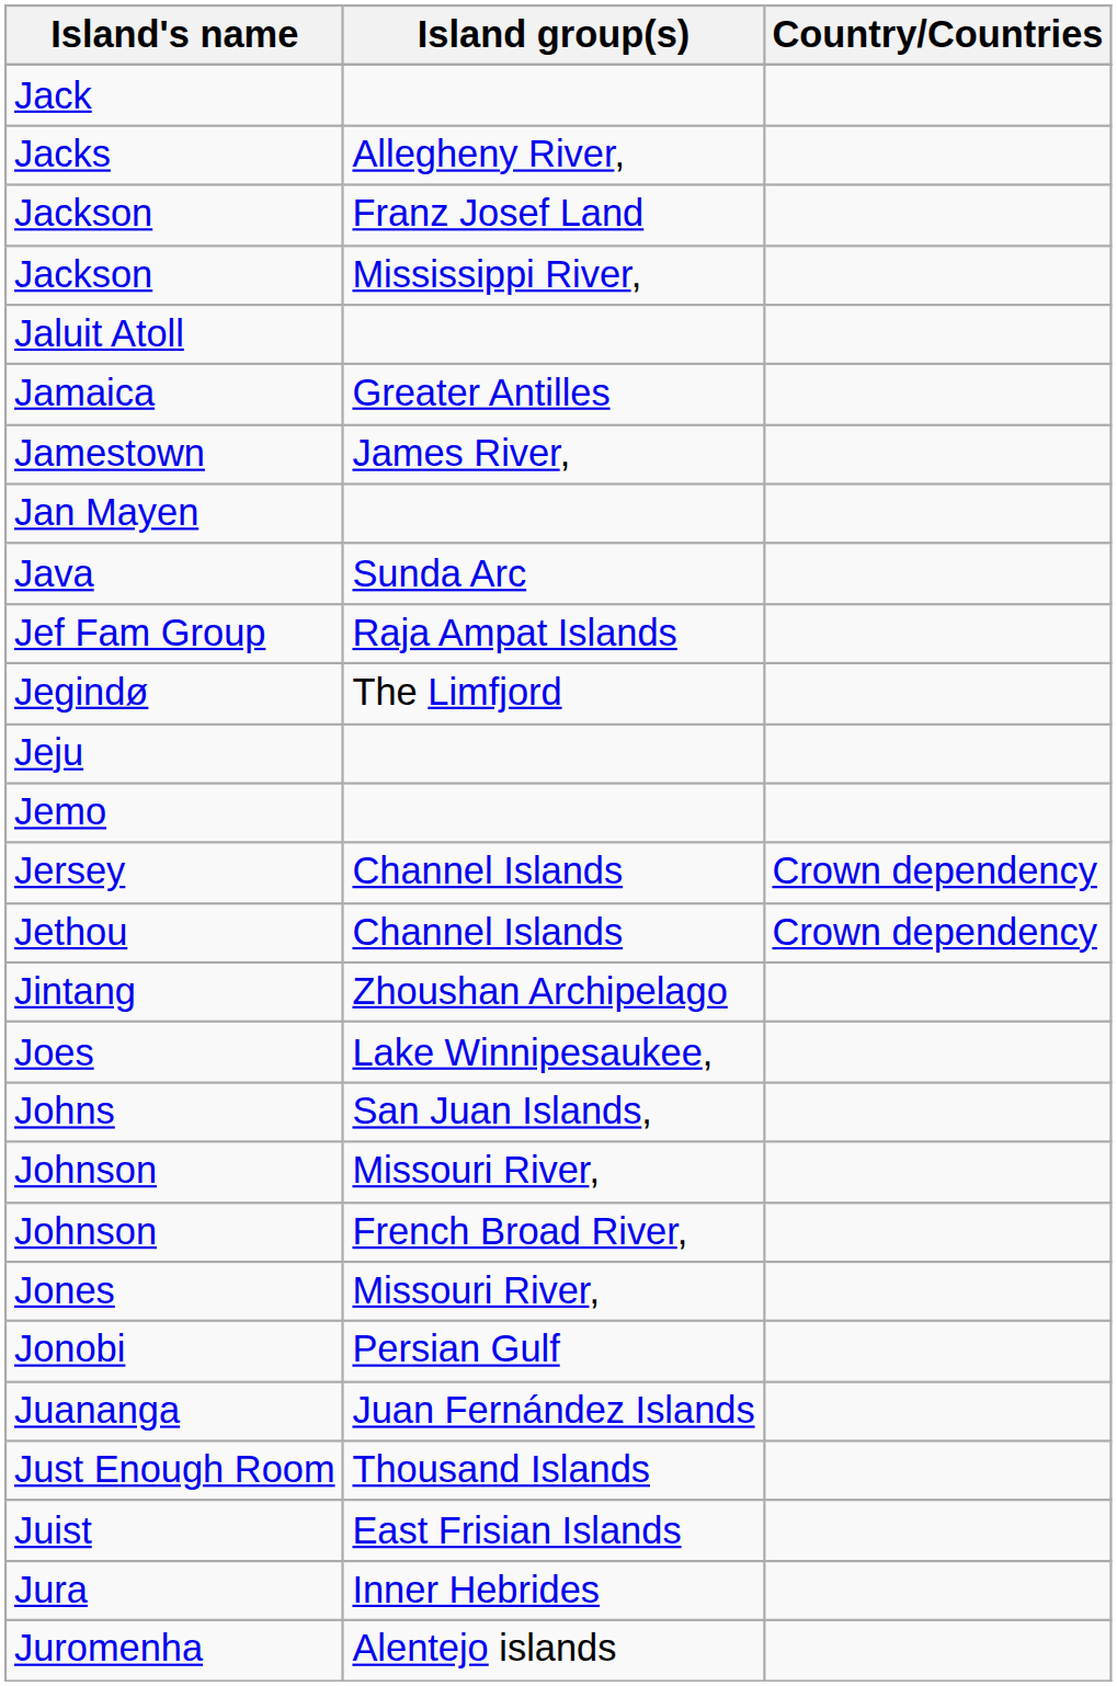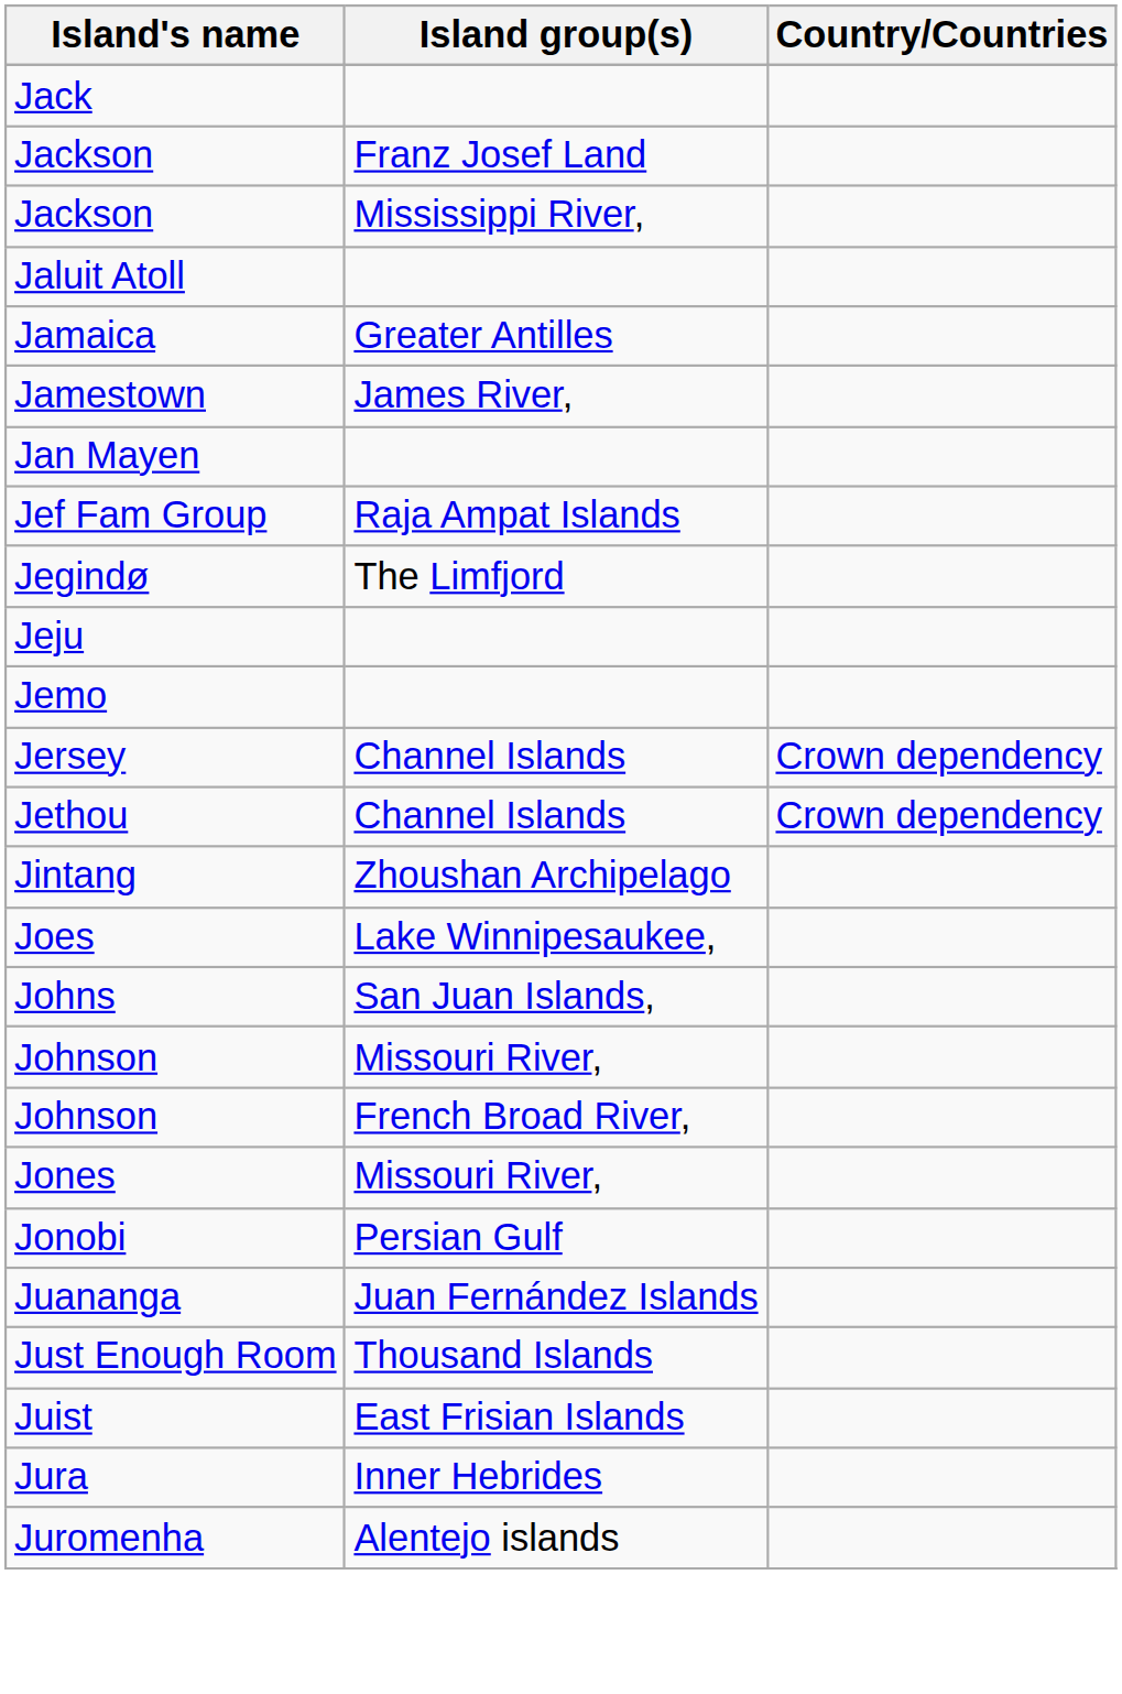- row: Jacks | Allegheny River,
- row: Java | Sunda Arc
